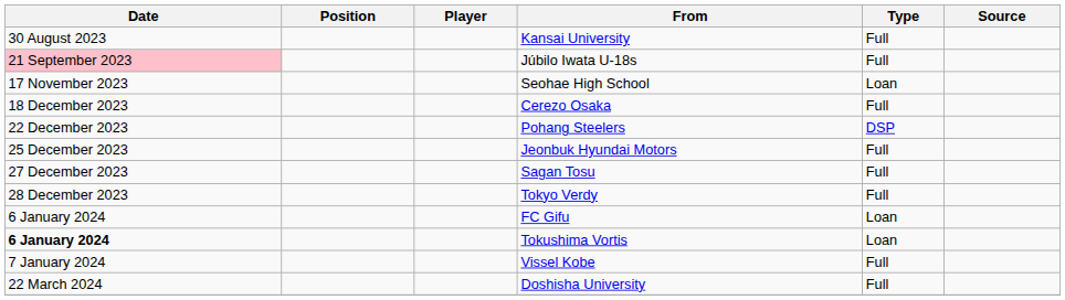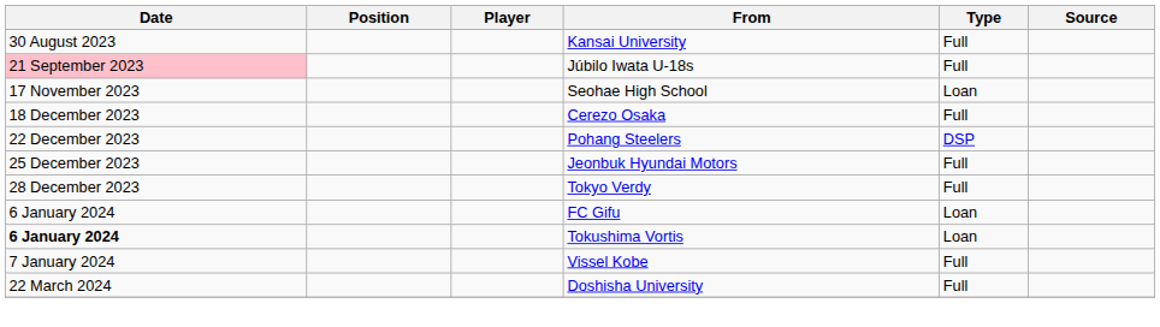- row: 27 December 2023 | Sagan Tosu | Full
